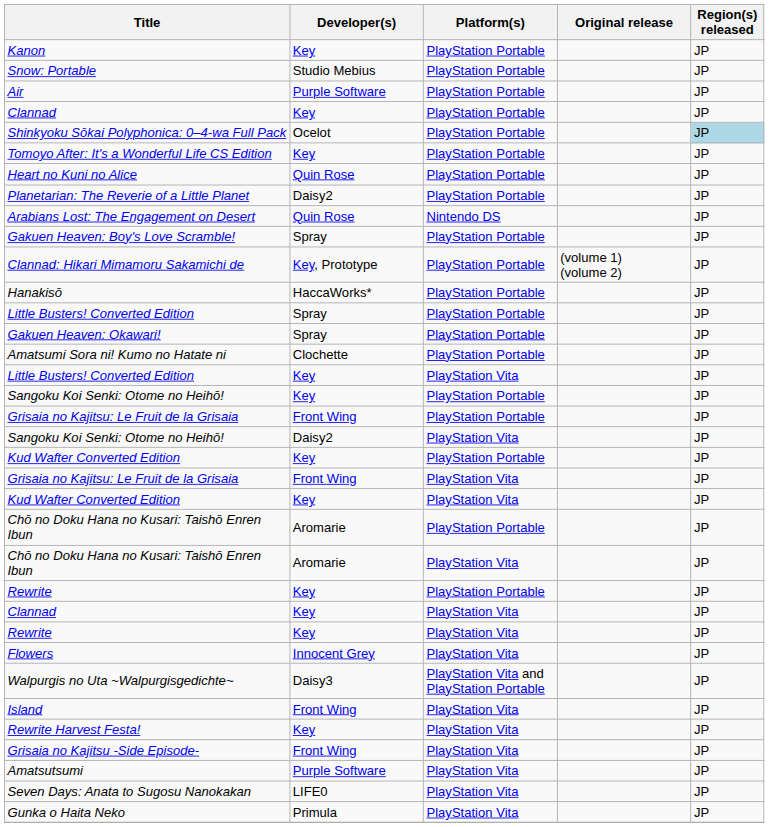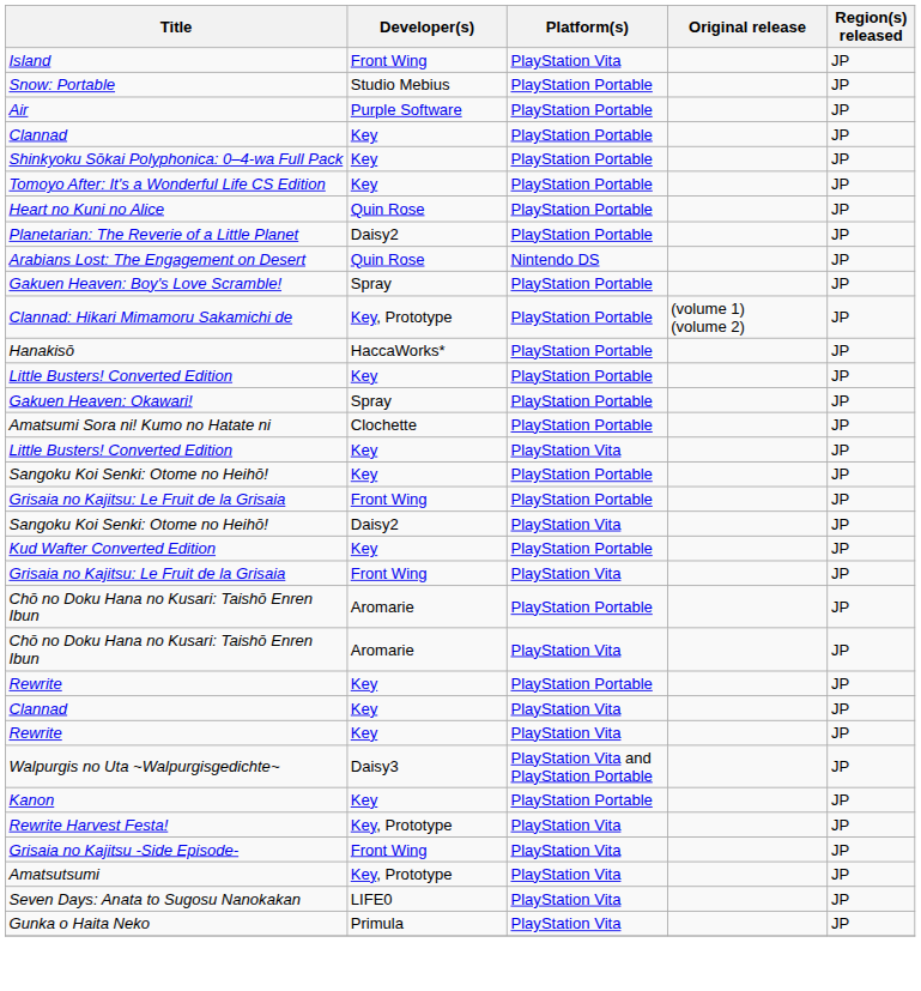rows swapped: Kanon <-> Island
Shinkyoku Sōkai Polyphonica: 0–4-wa Full Pack | Developer(s): Ocelot -> Key
Shinkyoku Sōkai Polyphonica: 0–4-wa Full Pack | Region(s) released: lightblue background -> no background
Little Busters! Converted Edition / PlayStation Portable | Developer(s): Spray -> Key
- row: Kud Wafter Converted Edition | Key | PlayStation Vita | JP
- row: Flowers | Innocent Grey | PlayStation Vita | JP
Rewrite Harvest Festa! | Developer(s): Key -> Key, Prototype
Amatsutsumi | Developer(s): Purple Software -> Key, Prototype
